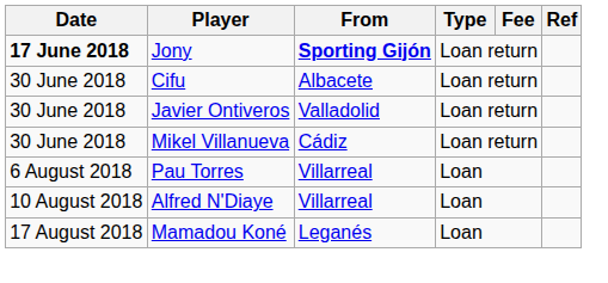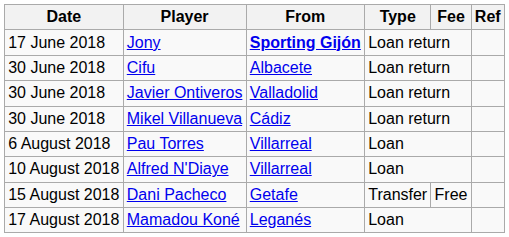Jony | Date: bold -> normal
+ row: 15 August 2018 | Dani Pacheco | Getafe | Transfer | Free
